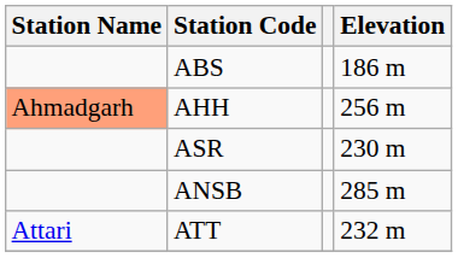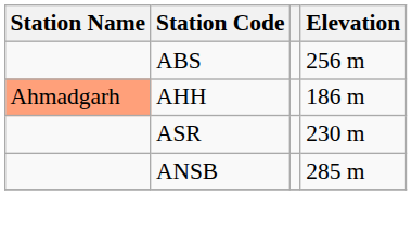ABS | Elevation: 186 m -> 256 m
AHH | Elevation: 256 m -> 186 m
- row: Attari | ATT | 232 m
